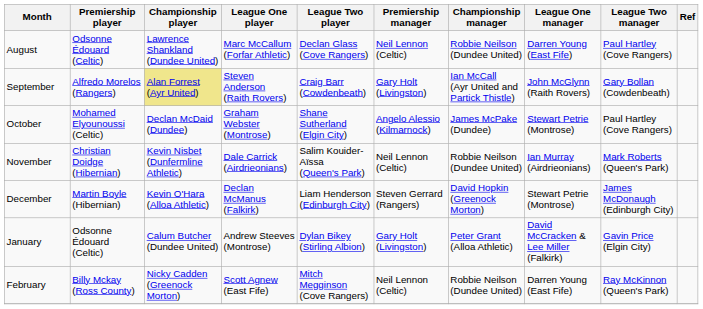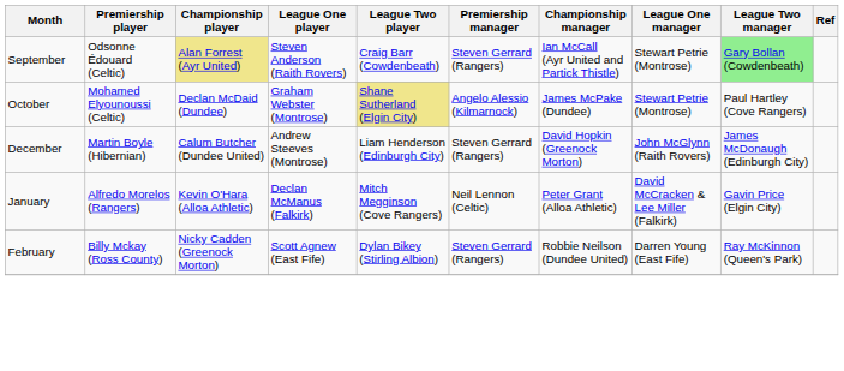- row: August | Odsonne Édouard (Celtic) | Lawrence Shankland (Dundee United) | Marc McCallum (Forfar Athletic) | Declan Glass (Cove Rangers) | Neil Lennon (Celtic) | Robbie Neilson (Dundee United) | Darren Young (East Fife) | Paul Hartley (Cove Rangers)
September | Premiership player: Alfredo Morelos (Rangers) -> Odsonne Édouard (Celtic)
September | Premiership manager: Gary Holt (Livingston) -> Steven Gerrard (Rangers)
September | League One manager: John McGlynn (Raith Rovers) -> Stewart Petrie (Montrose)
September | League Two manager: no background -> lightgreen background
October | League Two player: no background -> khaki background
- row: November | Christian Doidge (Hibernian) | Kevin Nisbet (Dunfermline Athletic) | Dale Carrick (Airdrieonians) | Salim Kouider-Aïssa (Queen's Park) | Neil Lennon (Celtic) | Robbie Neilson (Dundee United) | Ian Murray (Airdrieonians) | Mark Roberts (Queen's Park)
December | Championship player: Kevin O'Hara (Alloa Athletic) -> Calum Butcher (Dundee United)
December | League One player: Declan McManus (Falkirk) -> Andrew Steeves (Montrose)
December | League One manager: Stewart Petrie (Montrose) -> John McGlynn (Raith Rovers)
January | Premiership player: Odsonne Édouard (Celtic) -> Alfredo Morelos (Rangers)
January | Championship player: Calum Butcher (Dundee United) -> Kevin O'Hara (Alloa Athletic)
January | League One player: Andrew Steeves (Montrose) -> Declan McManus (Falkirk)
January | League Two player: Dylan Bikey (Stirling Albion) -> Mitch Megginson (Cove Rangers)
January | Premiership manager: Gary Holt (Livingston) -> Neil Lennon (Celtic)
February | League Two player: Mitch Megginson (Cove Rangers) -> Dylan Bikey (Stirling Albion)
February | Premiership manager: Neil Lennon (Celtic) -> Steven Gerrard (Rangers)
